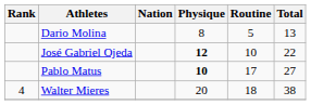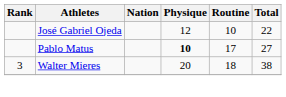- row: Dario Molina | 8 | 5 | 13
José Gabriel Ojeda | Physique: bold -> normal
Walter Mieres | Rank: 4 -> 3
